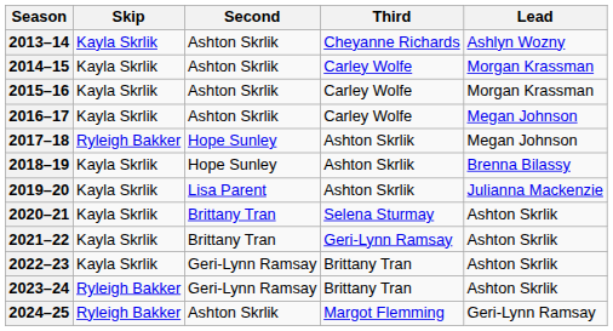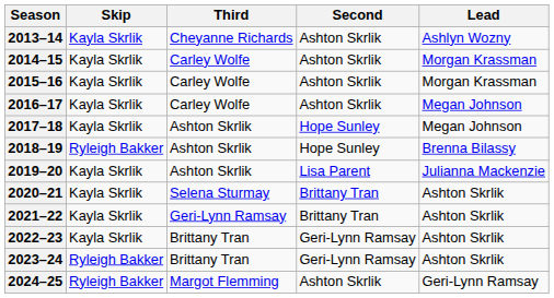columns swapped: Third <-> Second
2017–18 | Skip: Ryleigh Bakker -> Kayla Skrlik
2018–19 | Skip: Kayla Skrlik -> Ryleigh Bakker
